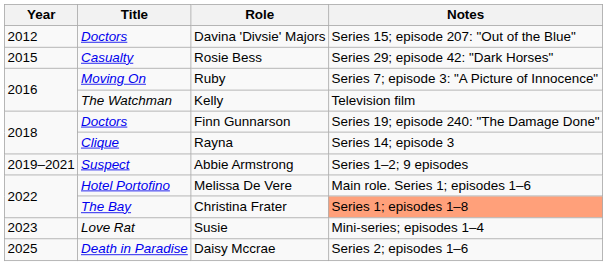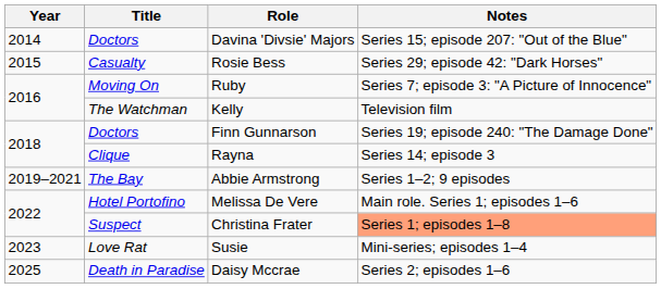Davina 'Divsie' Majors | Year: 2012 -> 2014
Abbie Armstrong | Title: Suspect -> The Bay
Christina Frater | Title: The Bay -> Suspect
